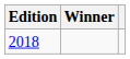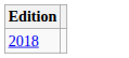- column: Winner
